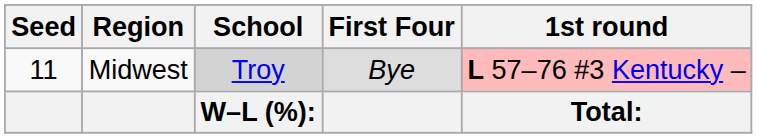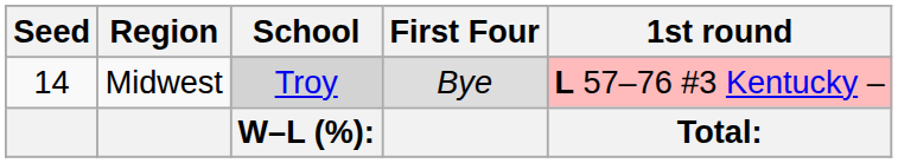Midwest | Seed: 11 -> 14
